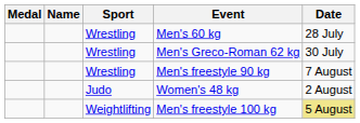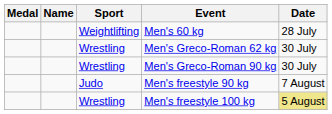Men's 60 kg | Sport: Wrestling -> Weightlifting
+ row: Wrestling | Men's Greco-Roman 90 kg | 30 July
Men's freestyle 90 kg | Sport: Wrestling -> Judo
- row: Judo | Women's 48 kg | 2 August
Men's freestyle 100 kg | Sport: Weightlifting -> Wrestling
